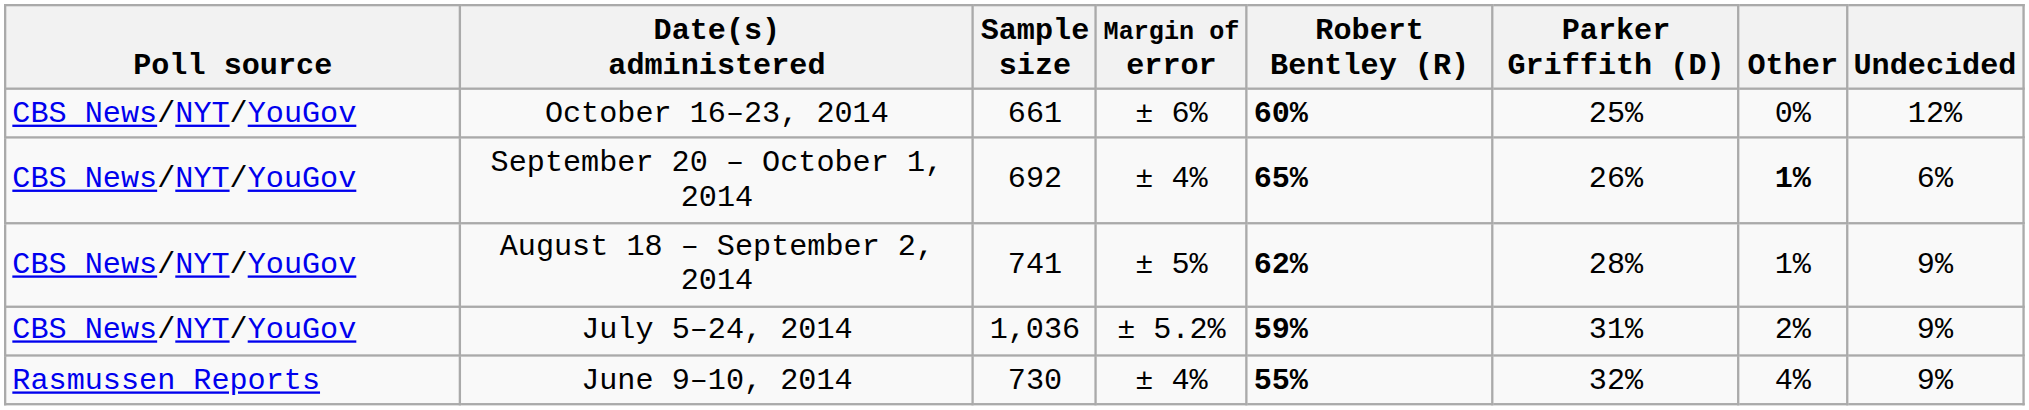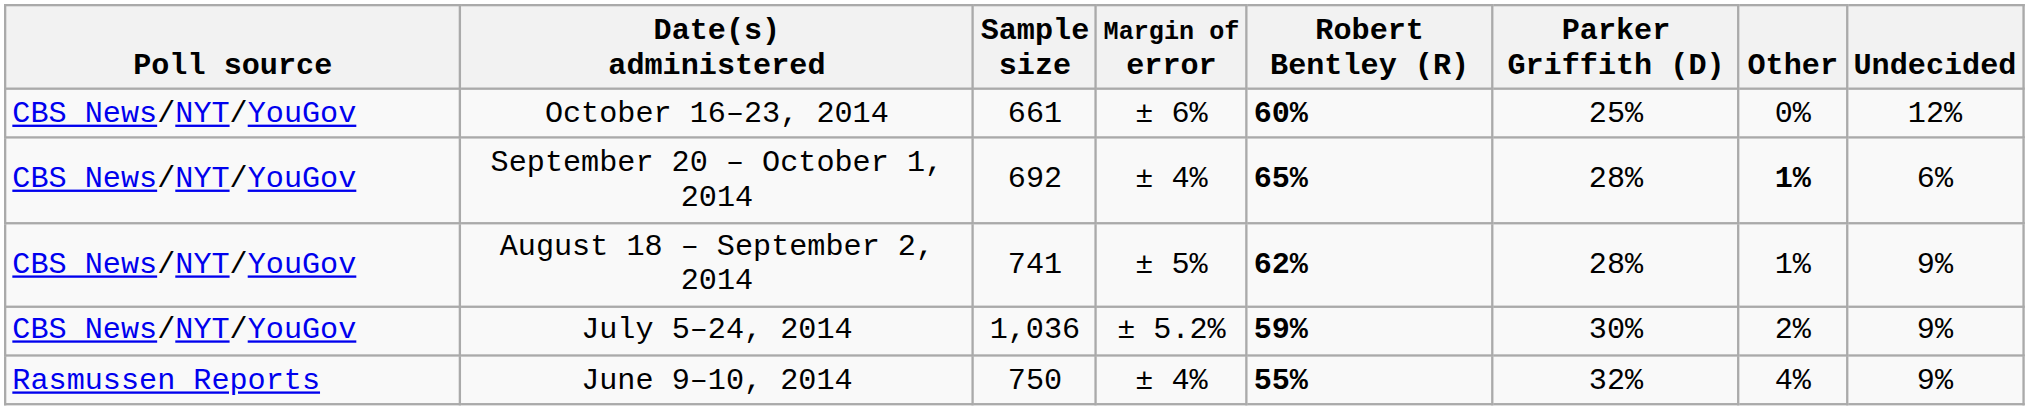September 20 – October 1, 2014 | Parker Griffith (D): 26% -> 28%
July 5–24, 2014 | Parker Griffith (D): 31% -> 30%
June 9–10, 2014 | Sample size: 730 -> 750
